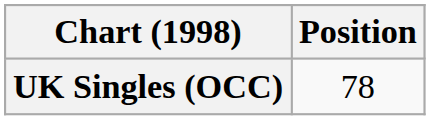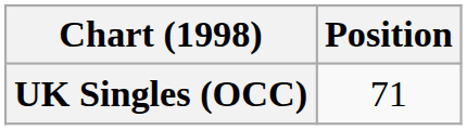UK Singles (OCC) | Position: 78 -> 71
